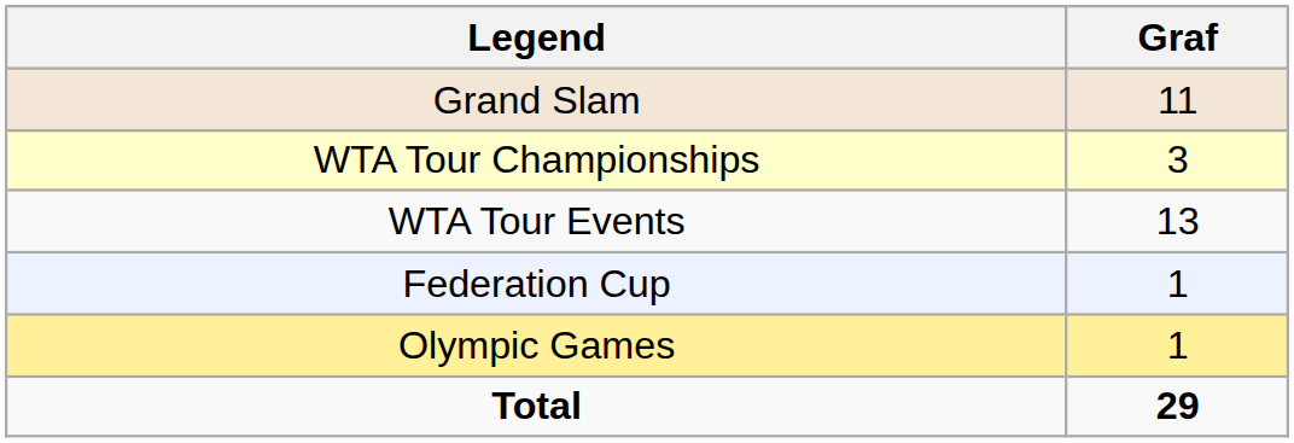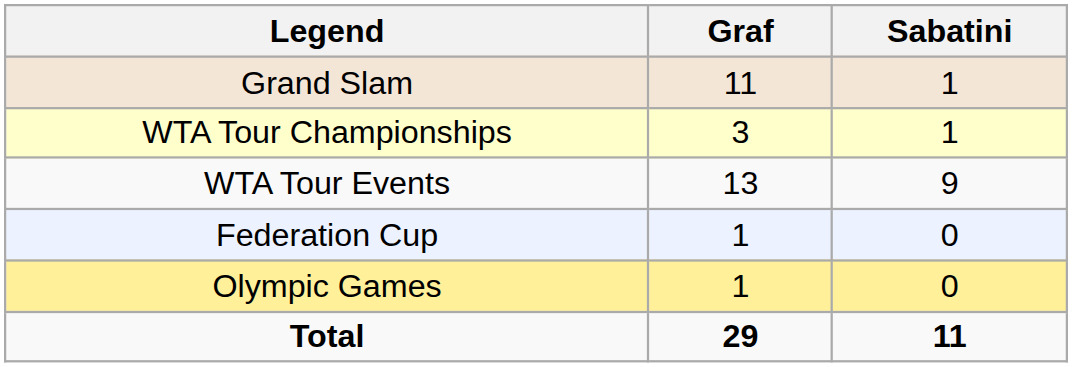+ column: Sabatini | 1 | 1 | 9 | 0 | 0 | 11
